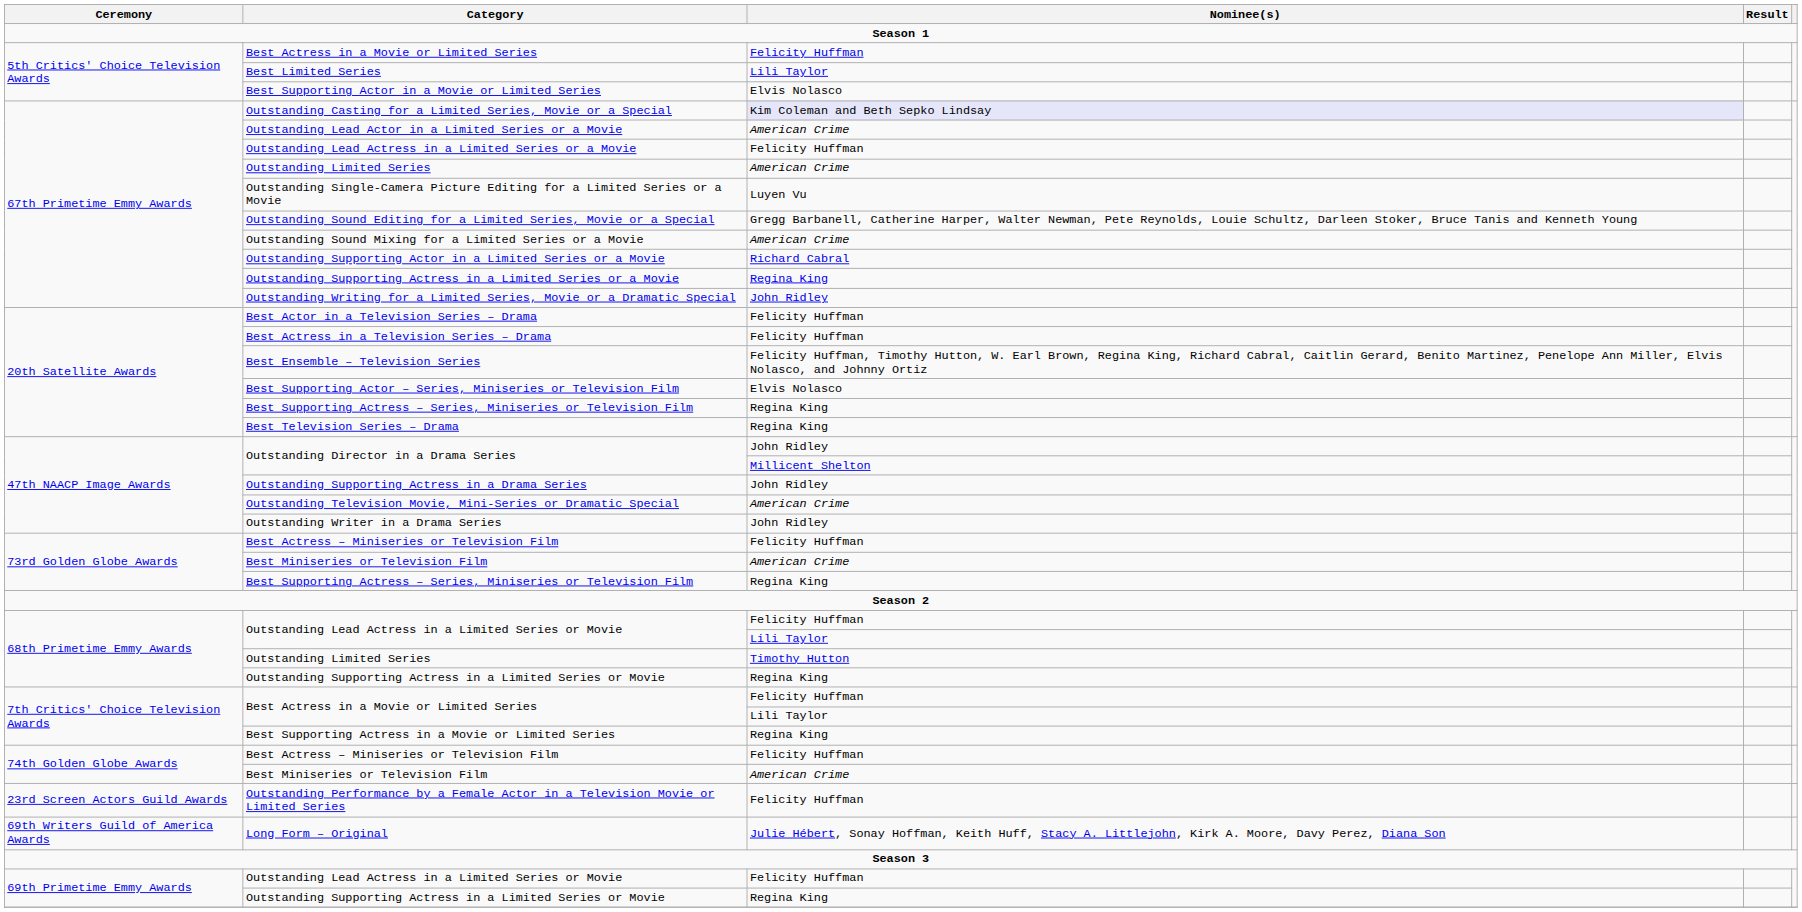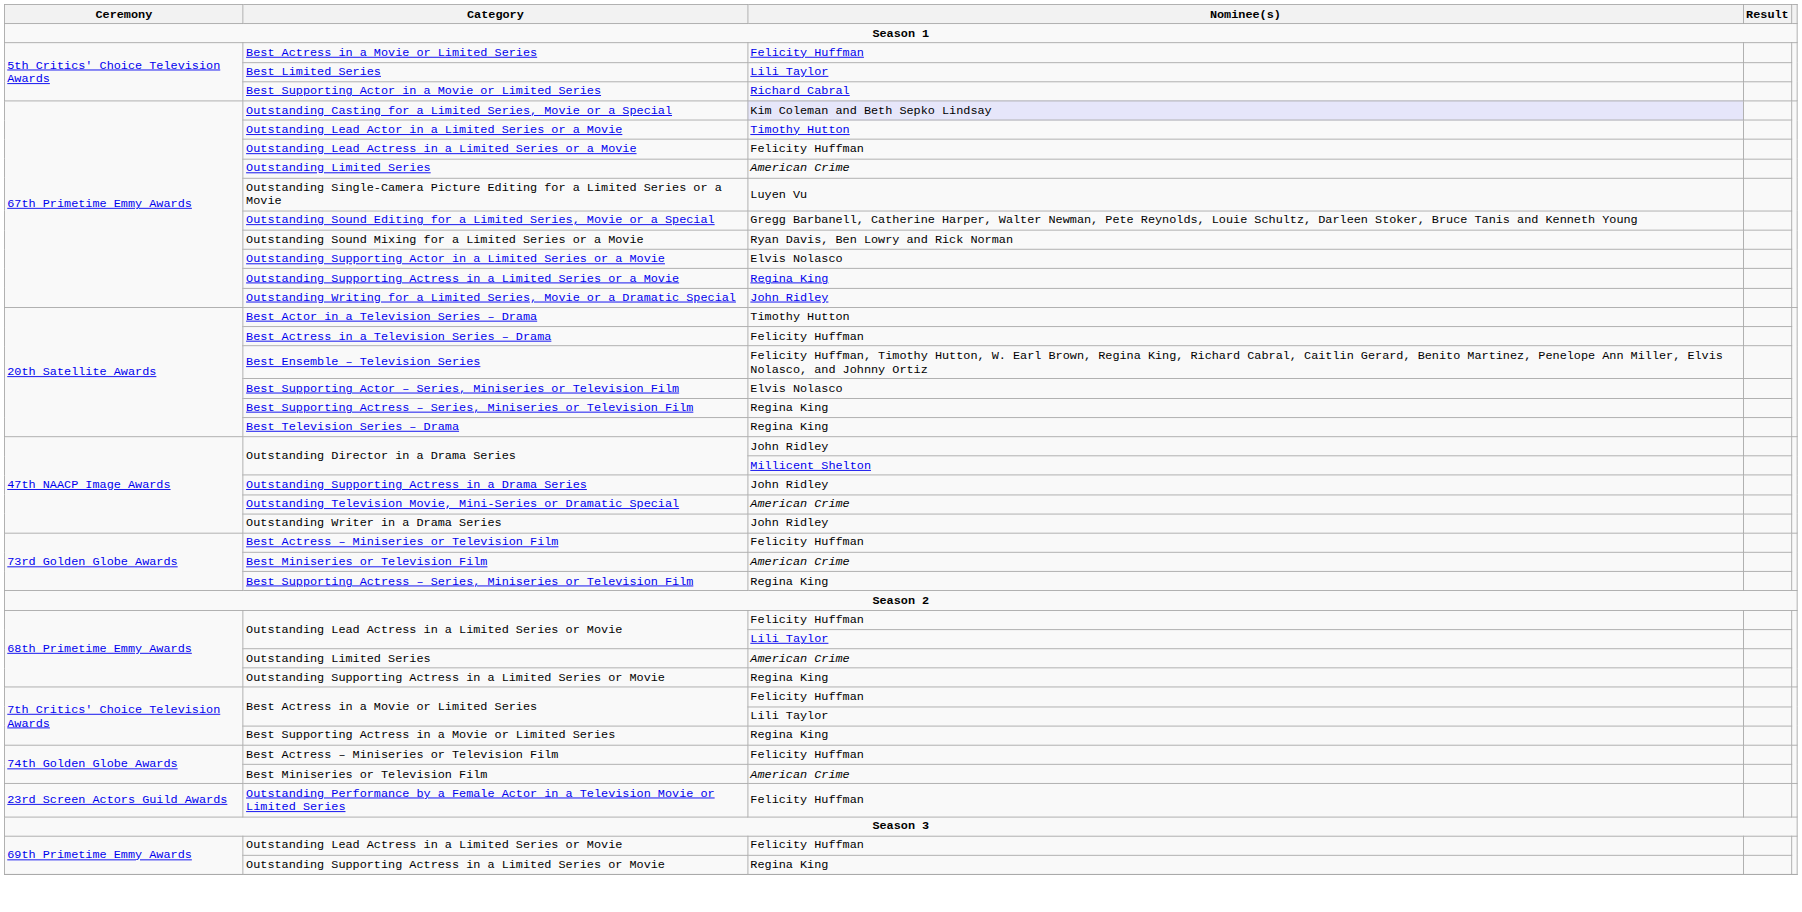Best Supporting Actor in a Movie or Limited Series | Nominee(s): Elvis Nolasco -> Richard Cabral
Outstanding Lead Actor in a Limited Series or a Movie | Nominee(s): American Crime -> Timothy Hutton
Outstanding Sound Mixing for a Limited Series or a Movie | Nominee(s): American Crime -> Ryan Davis, Ben Lowry and Rick Norman
Outstanding Supporting Actor in a Limited Series or a Movie | Nominee(s): Richard Cabral -> Elvis Nolasco
Best Actor in a Television Series – Drama | Nominee(s): Felicity Huffman -> Timothy Hutton
68th Primetime Emmy Awards / Outstanding Limited Series | Nominee(s): Timothy Hutton -> American Crime
- row: 69th Writers Guild of America Awards | Long Form – Original | Julie Hébert, Sonay Hoffman, Keith Huff, Stacy A. Littlejohn, Kirk A. Moore, Davy Perez, Diana Son
